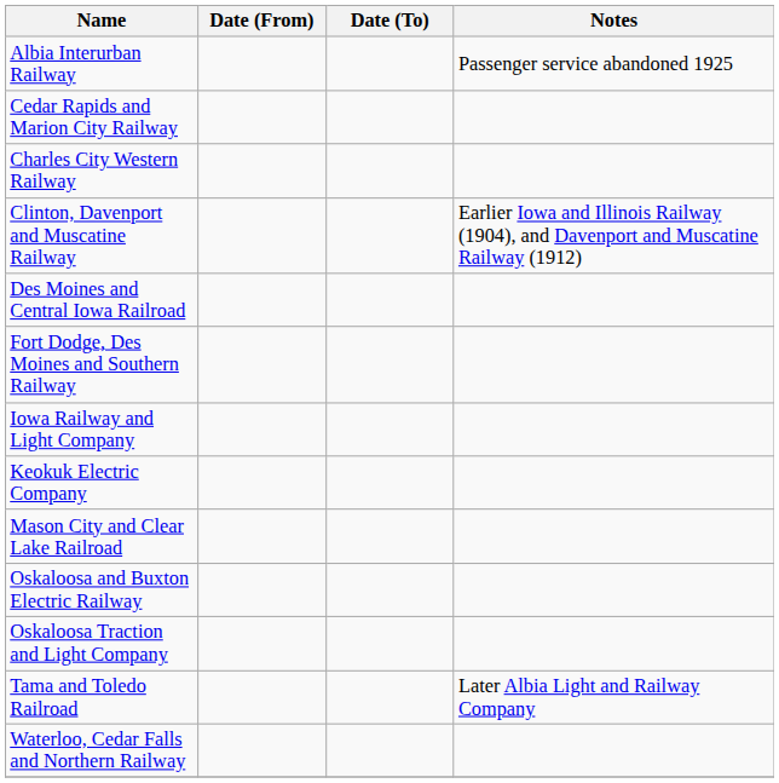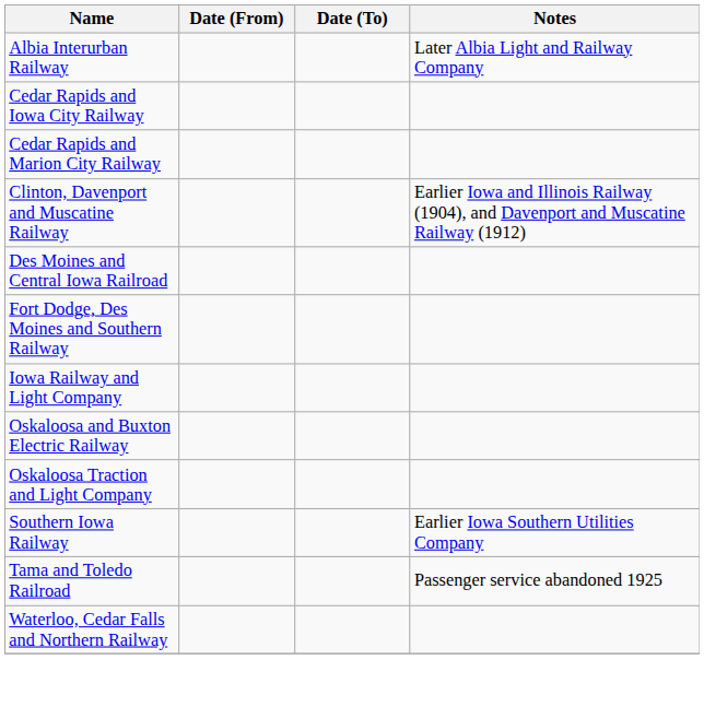Albia Interurban Railway | Notes: Passenger service abandoned 1925 -> Later Albia Light and Railway Company
+ row: Cedar Rapids and Iowa City Railway
- row: Charles City Western Railway
- row: Keokuk Electric Company
- row: Mason City and Clear Lake Railroad
+ row: Southern Iowa Railway | Earlier Iowa Southern Utilities Company
Tama and Toledo Railroad | Notes: Later Albia Light and Railway Company -> Passenger service abandoned 1925
